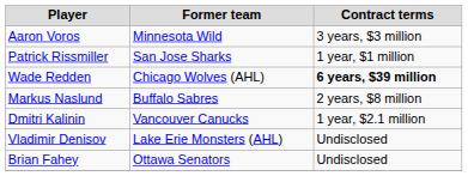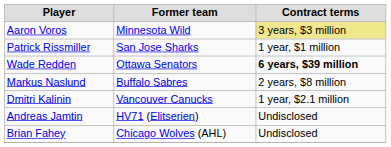Aaron Voros | Contract terms: no background -> khaki background
Wade Redden | Former team: Chicago Wolves (AHL) -> Ottawa Senators
+ row: Andreas Jamtin | HV71 (Elitserien) | Undisclosed
- row: Vladimir Denisov | Lake Erie Monsters (AHL) | Undisclosed
Brian Fahey | Former team: Ottawa Senators -> Chicago Wolves (AHL)
